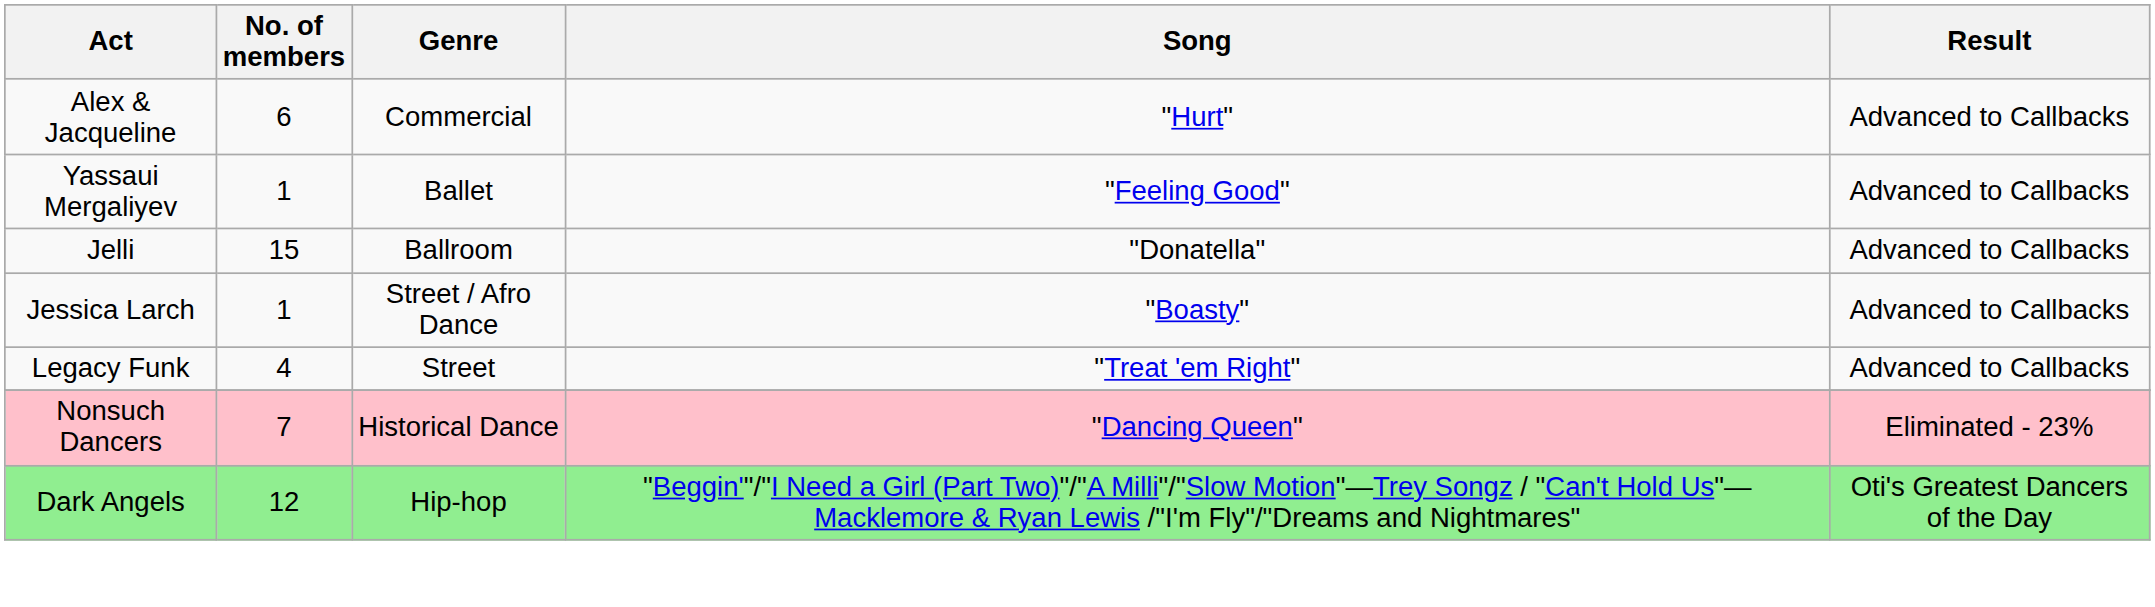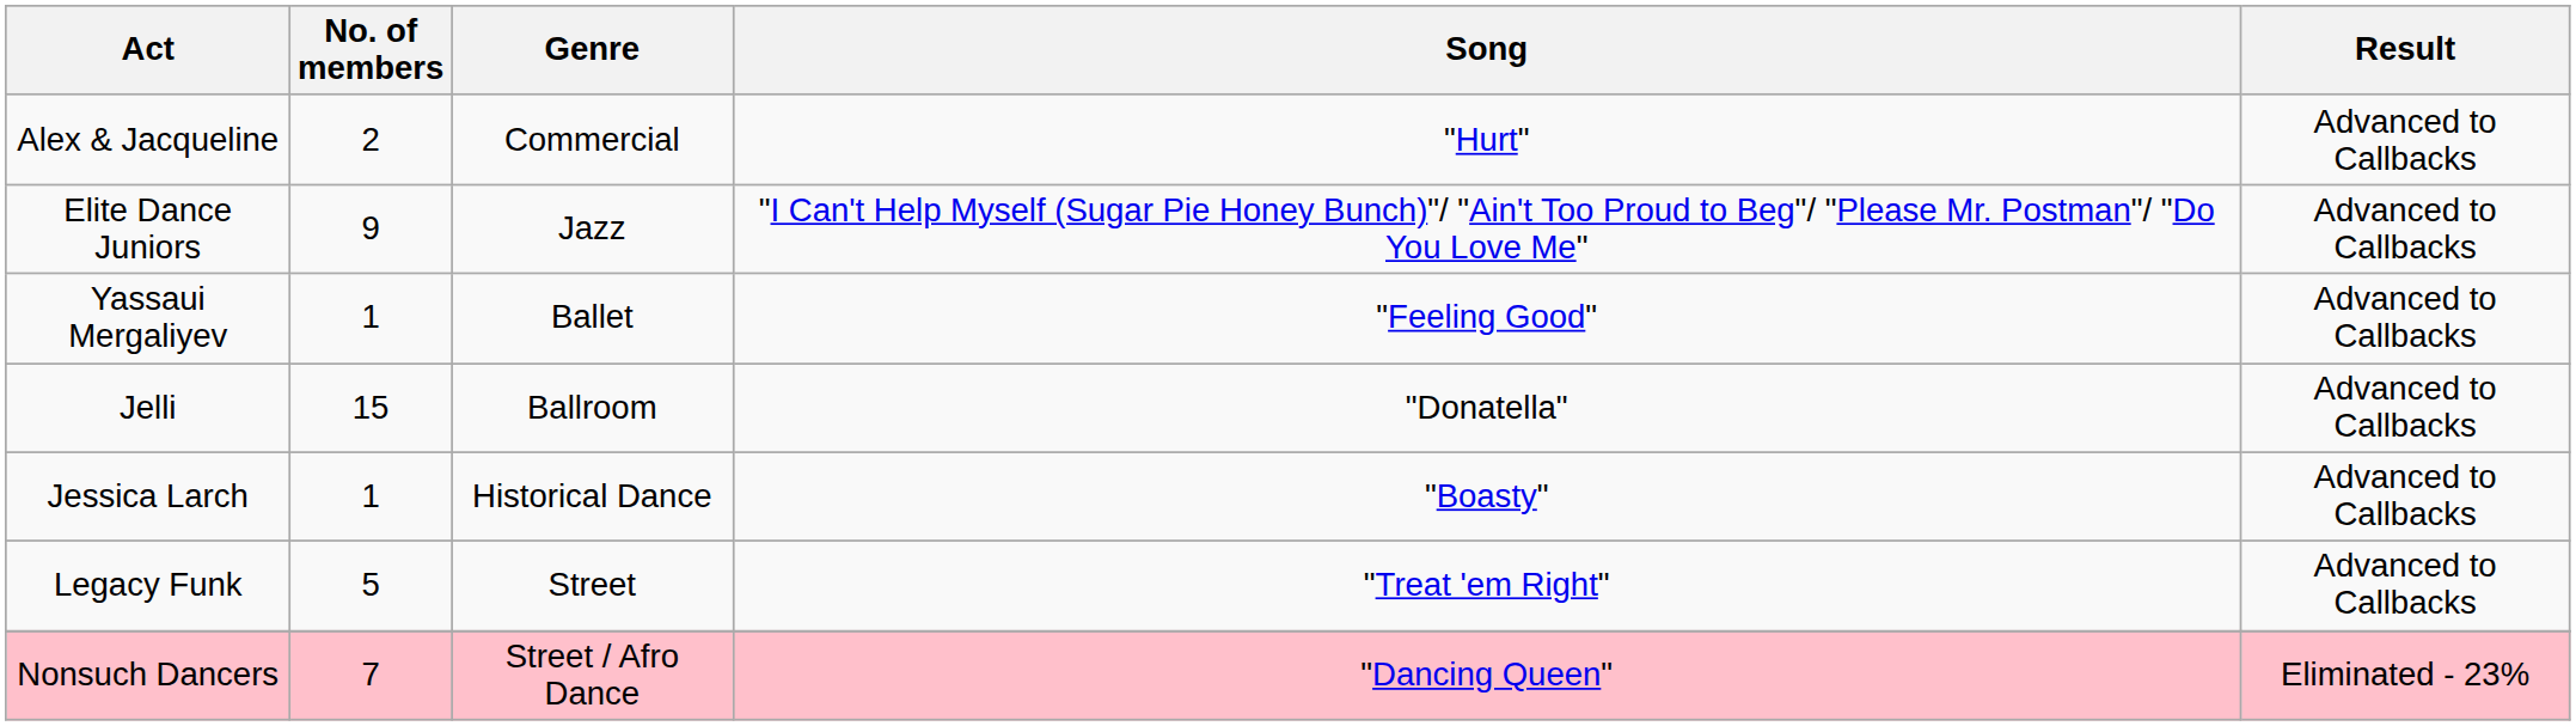Alex & Jacqueline | No. of members: 6 -> 2
+ row: Elite Dance Juniors | 9 | Jazz | "I Can't Help Myself (Sugar Pie Honey Bunch)"/ "Ain't Too Proud to Beg"/ "Please Mr. Postman"/ "Do You Love Me" | Advanced to Callbacks
Jessica Larch | Genre: Street / Afro Dance -> Historical Dance
Legacy Funk | No. of members: 4 -> 5
Nonsuch Dancers | Genre: Historical Dance -> Street / Afro Dance
- row: Dark Angels | 12 | Hip-hop | "Beggin'"/"I Need a Girl (Part Two)"/"A Milli"/"Slow Motion"—Trey Songz / "Can't Hold Us"—Macklemore & Ryan Lewis /"I'm Fly"/"Dreams and Nightmares" | Oti's Greatest Dancers of the Day
